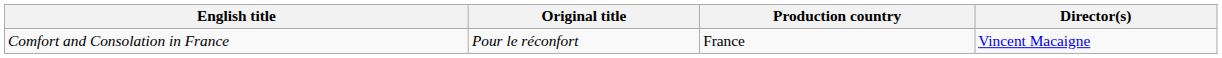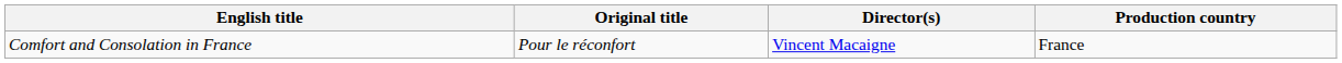columns swapped: Director(s) <-> Production country
